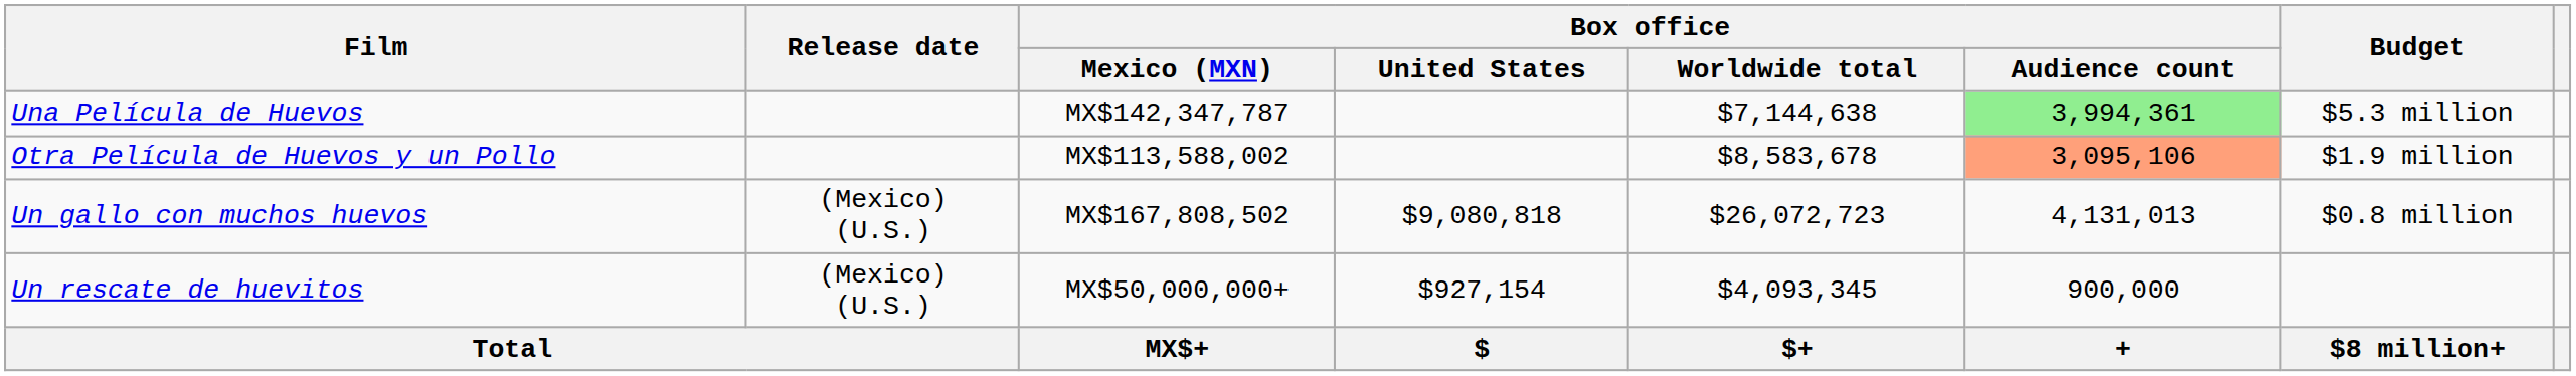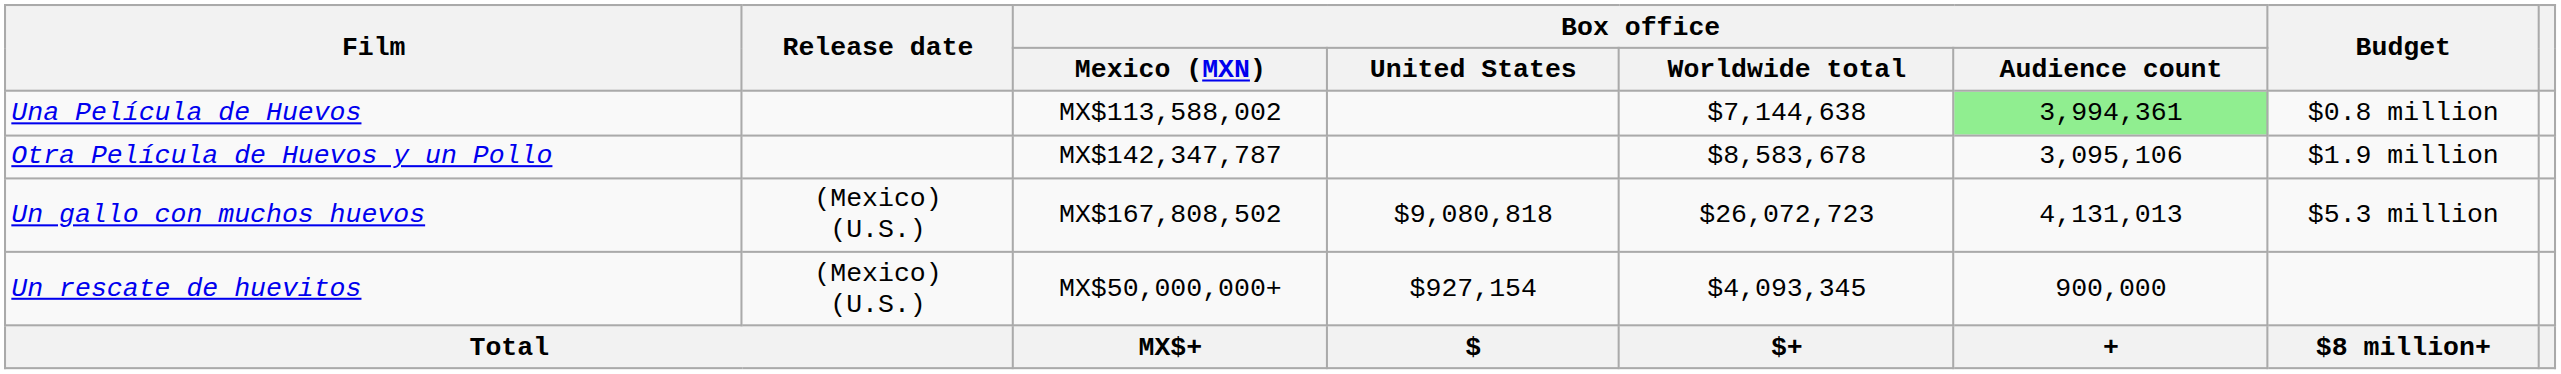Una Película de Huevos | Box office / Mexico (MXN): MX$142,347,787 -> MX$113,588,002
Una Película de Huevos | Budget: $5.3 million -> $0.8 million
Otra Película de Huevos y un Pollo | Box office / Mexico (MXN): MX$113,588,002 -> MX$142,347,787
Otra Película de Huevos y un Pollo | Box office / Audience count: lightsalmon background -> no background
Un gallo con muchos huevos | Budget: $0.8 million -> $5.3 million
